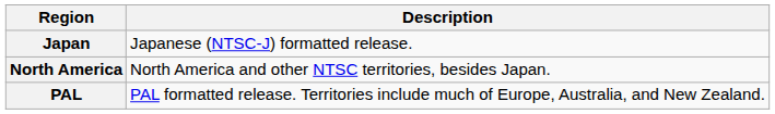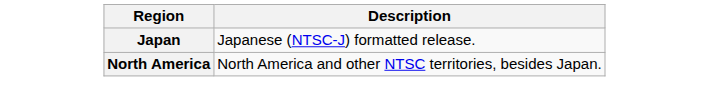- row: PAL | PAL formatted release. Territories include much of Europe, Australia, and New Zealand.
